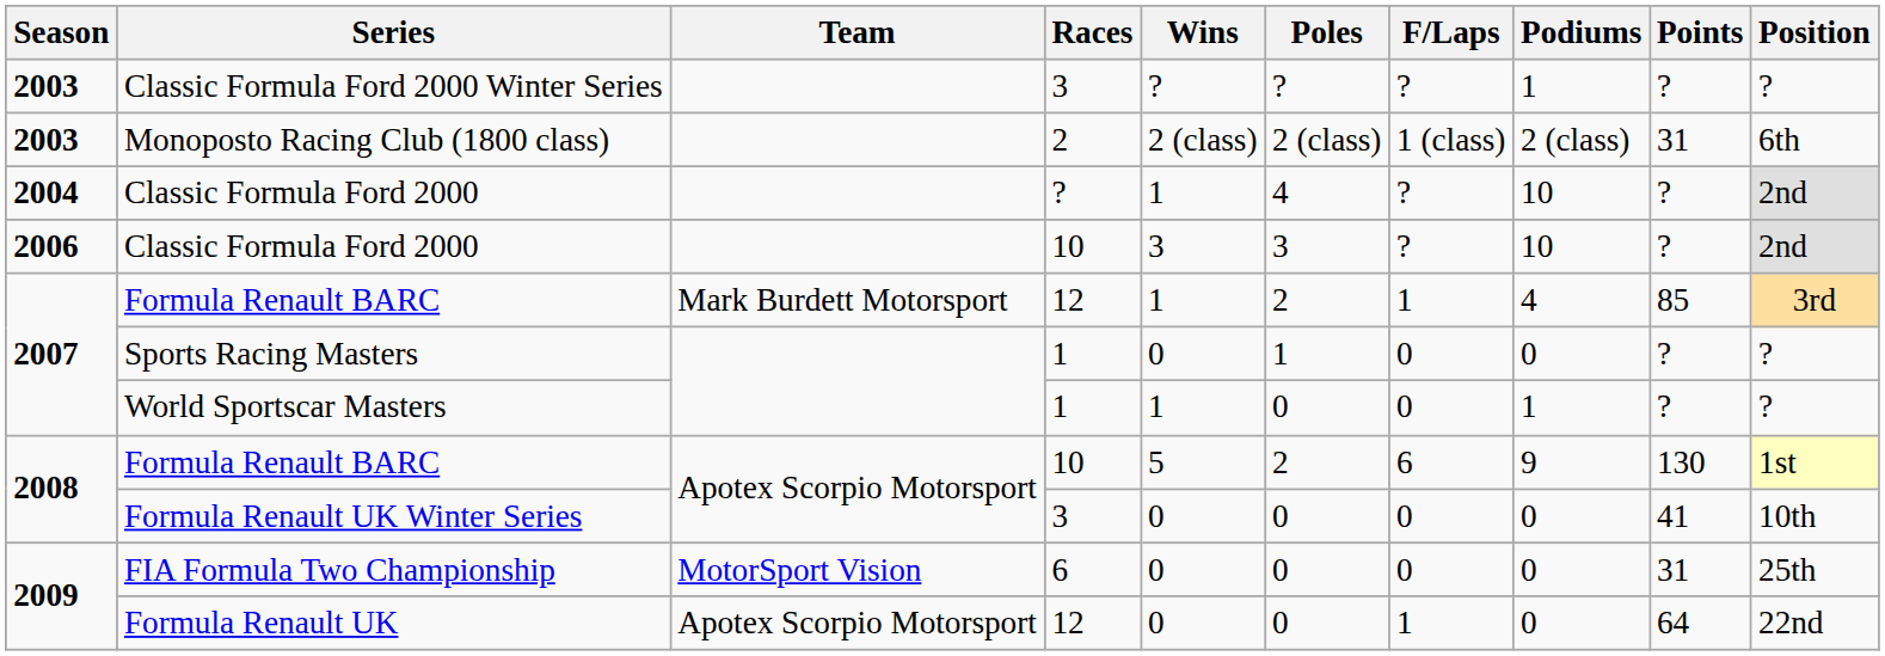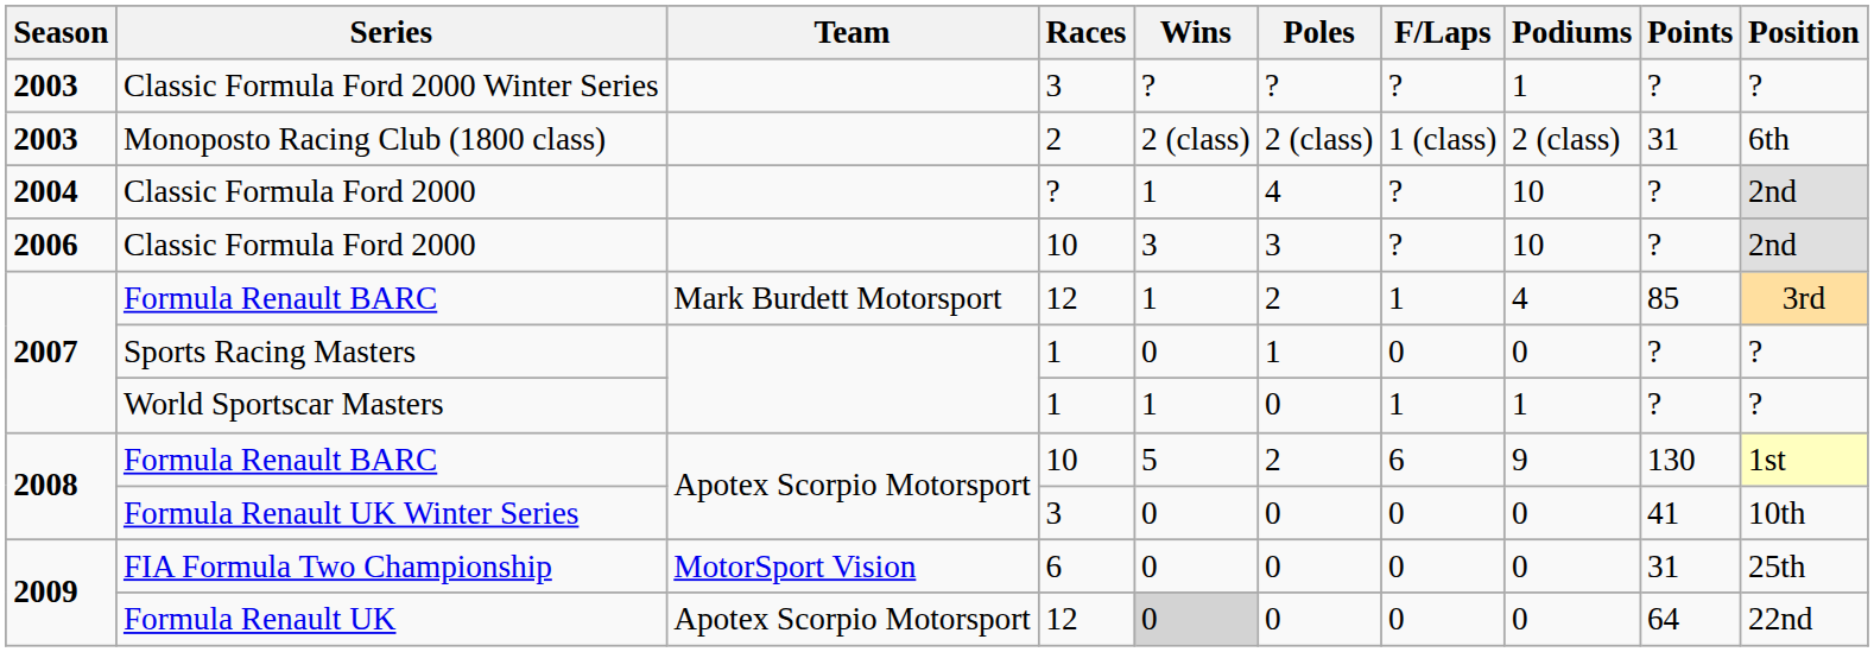World Sportscar Masters | F/Laps: 0 -> 1
Formula Renault UK | Wins: no background -> lightgrey background
Formula Renault UK | F/Laps: 1 -> 0
